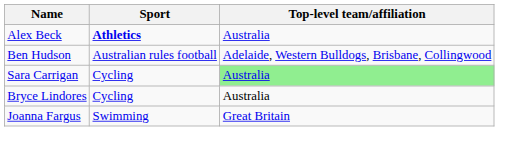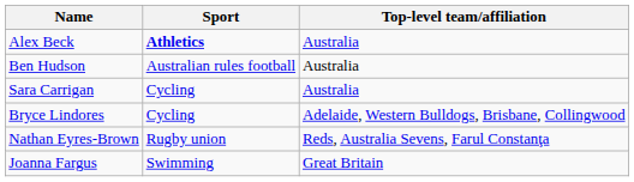Ben Hudson | Top-level team/affiliation: Adelaide, Western Bulldogs, Brisbane, Collingwood -> Australia
Sara Carrigan | Top-level team/affiliation: lightgreen background -> no background
Bryce Lindores | Top-level team/affiliation: Australia -> Adelaide, Western Bulldogs, Brisbane, Collingwood
+ row: Nathan Eyres-Brown | Rugby union | Reds, Australia Sevens, Farul Constanţa
